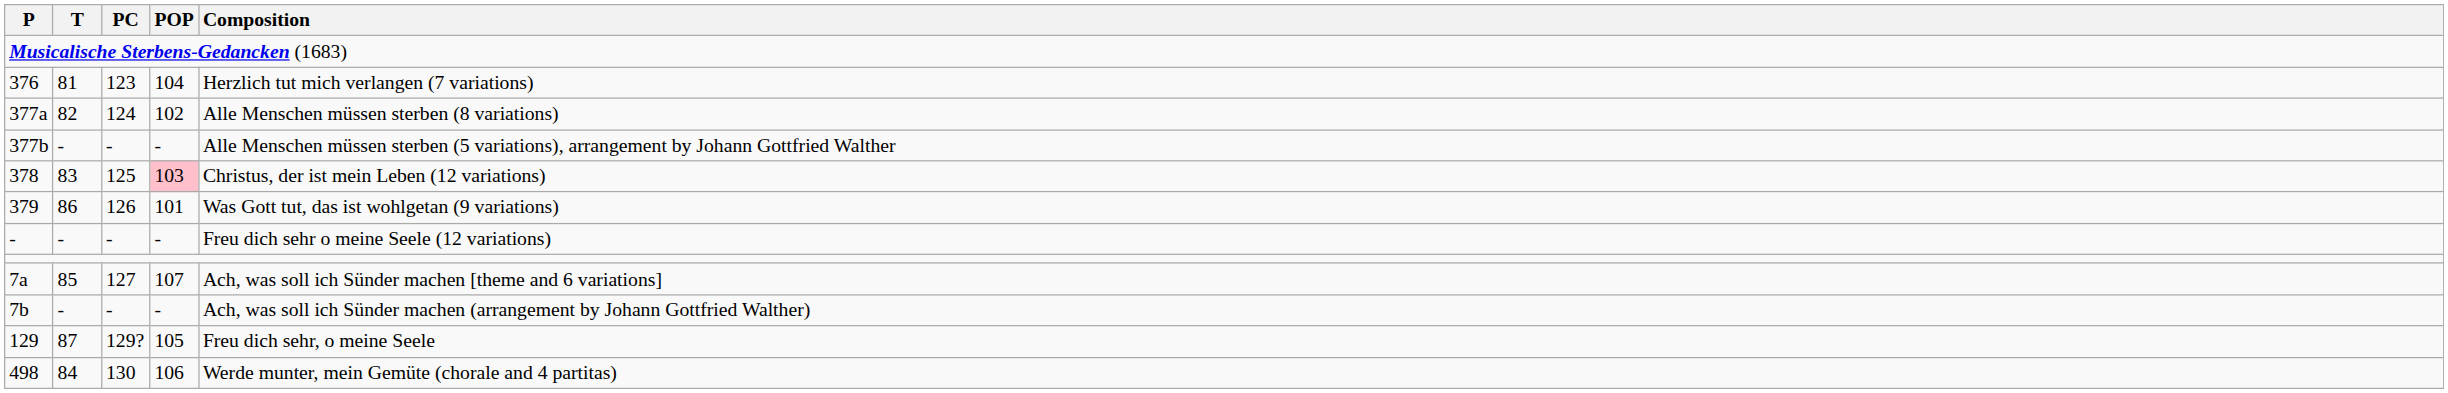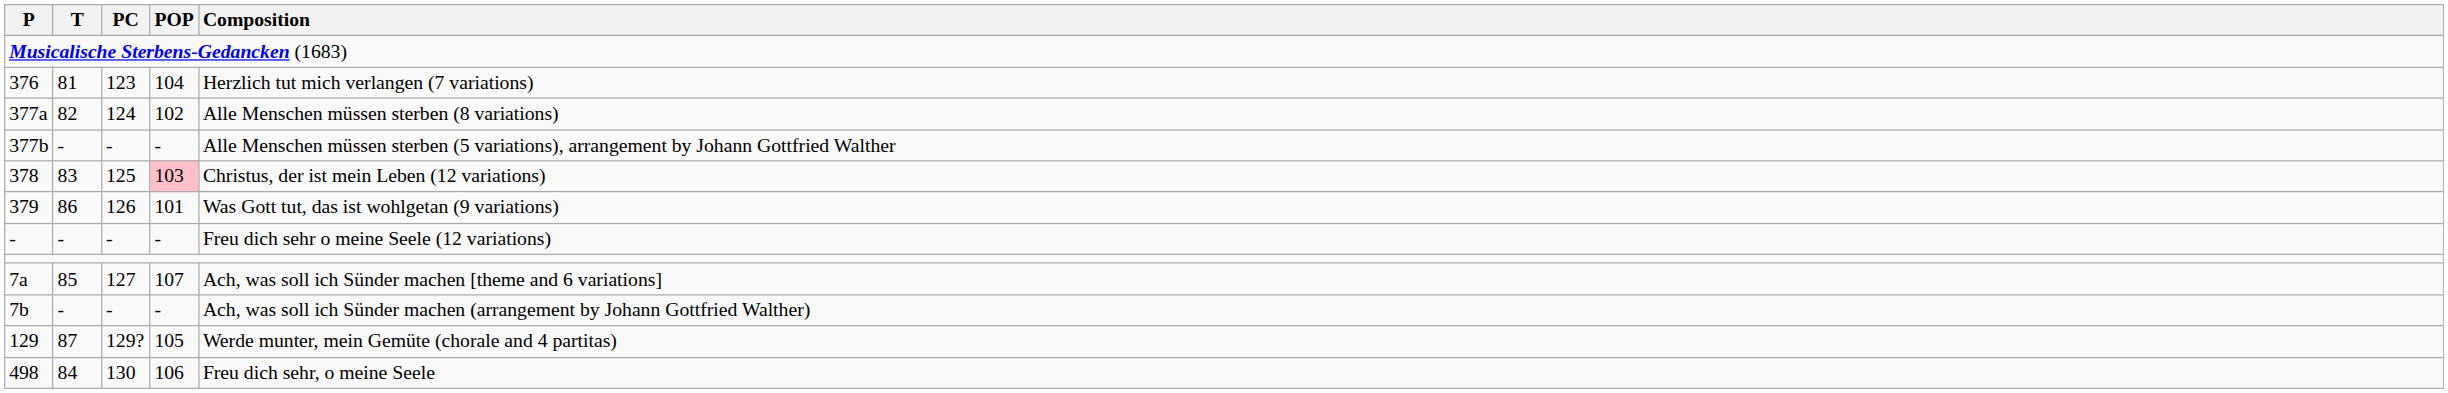129 | Composition: Freu dich sehr, o meine Seele -> Werde munter, mein Gemüte (chorale and 4 partitas)
498 | Composition: Werde munter, mein Gemüte (chorale and 4 partitas) -> Freu dich sehr, o meine Seele
